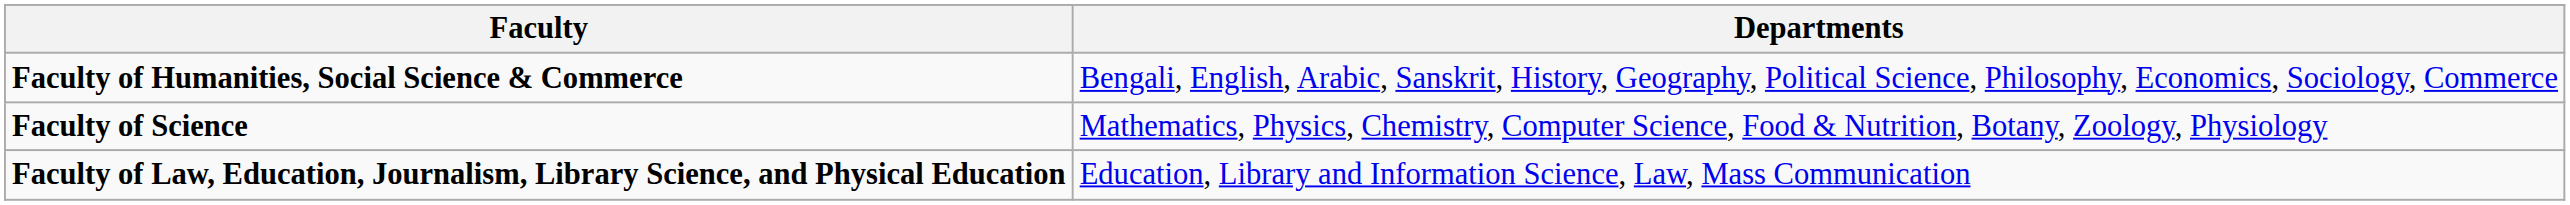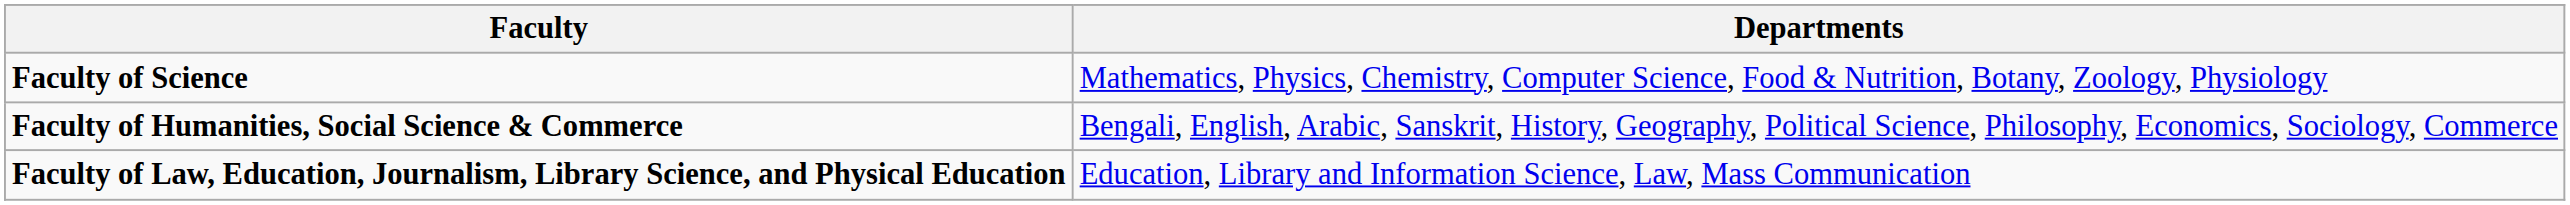rows swapped: Faculty of Science <-> Faculty of Humanities, Social Science & Commerce
